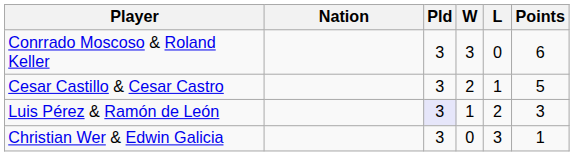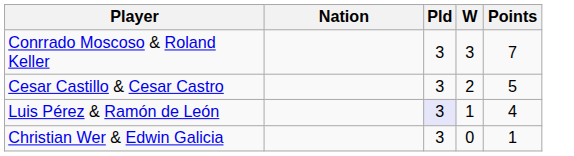- column: L | 0 | 1 | 2 | 3
Conrrado Moscoso & Roland Keller | Points: 6 -> 7
Luis Pérez & Ramón de León | Points: 3 -> 4
